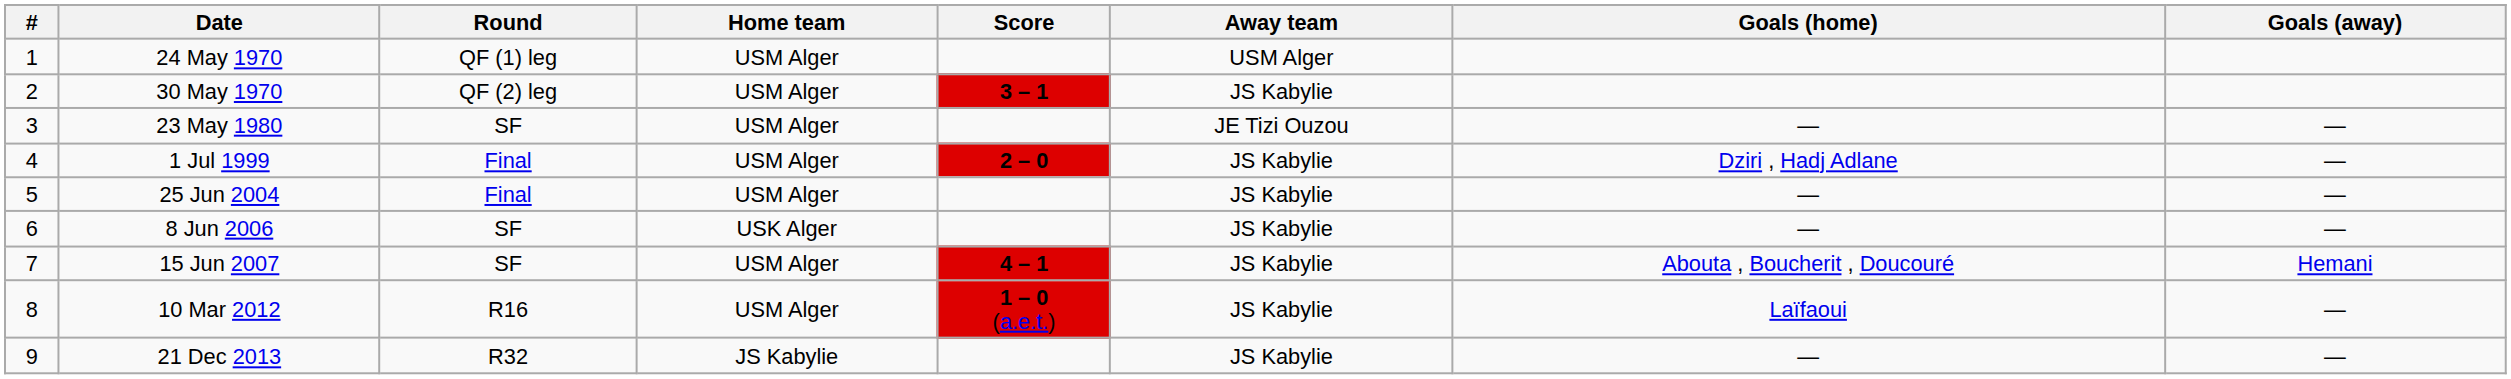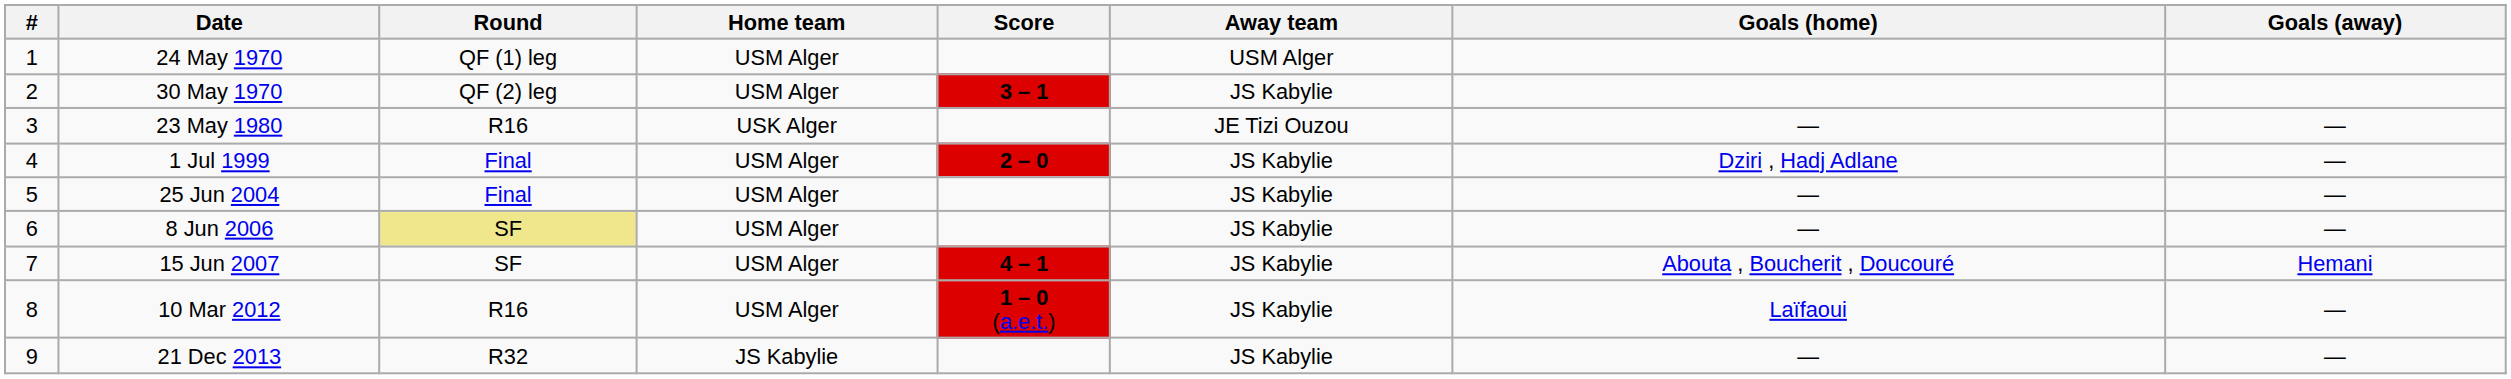23 May 1980 | Round: SF -> R16
23 May 1980 | Home team: USM Alger -> USK Alger
8 Jun 2006 | Round: no background -> khaki background
8 Jun 2006 | Home team: USK Alger -> USM Alger
